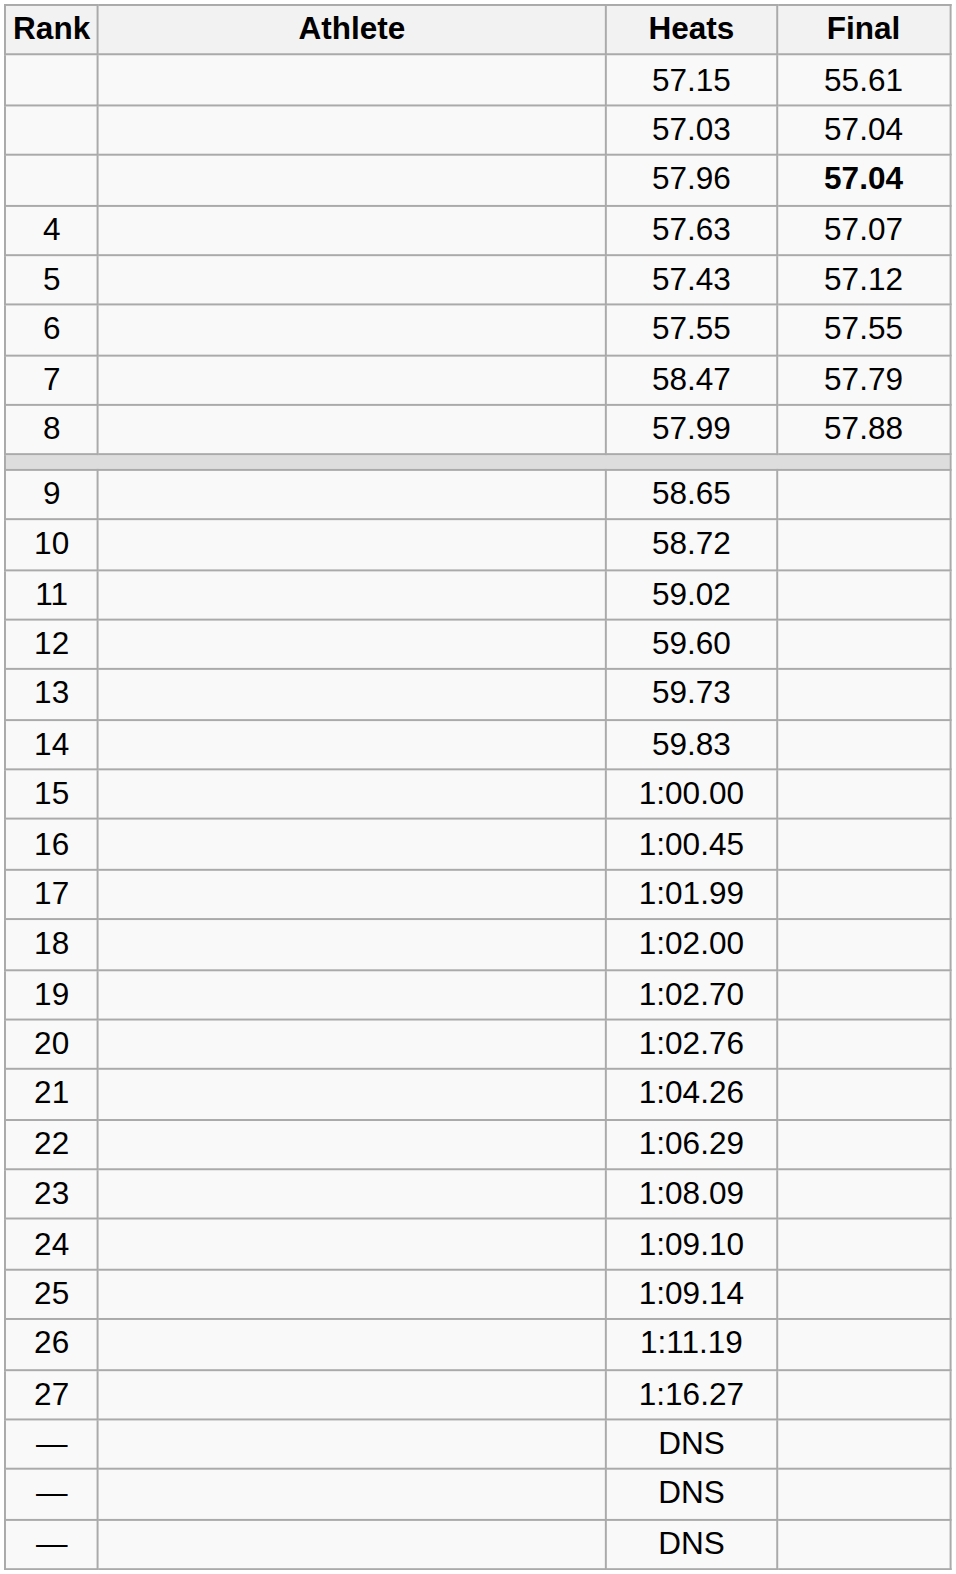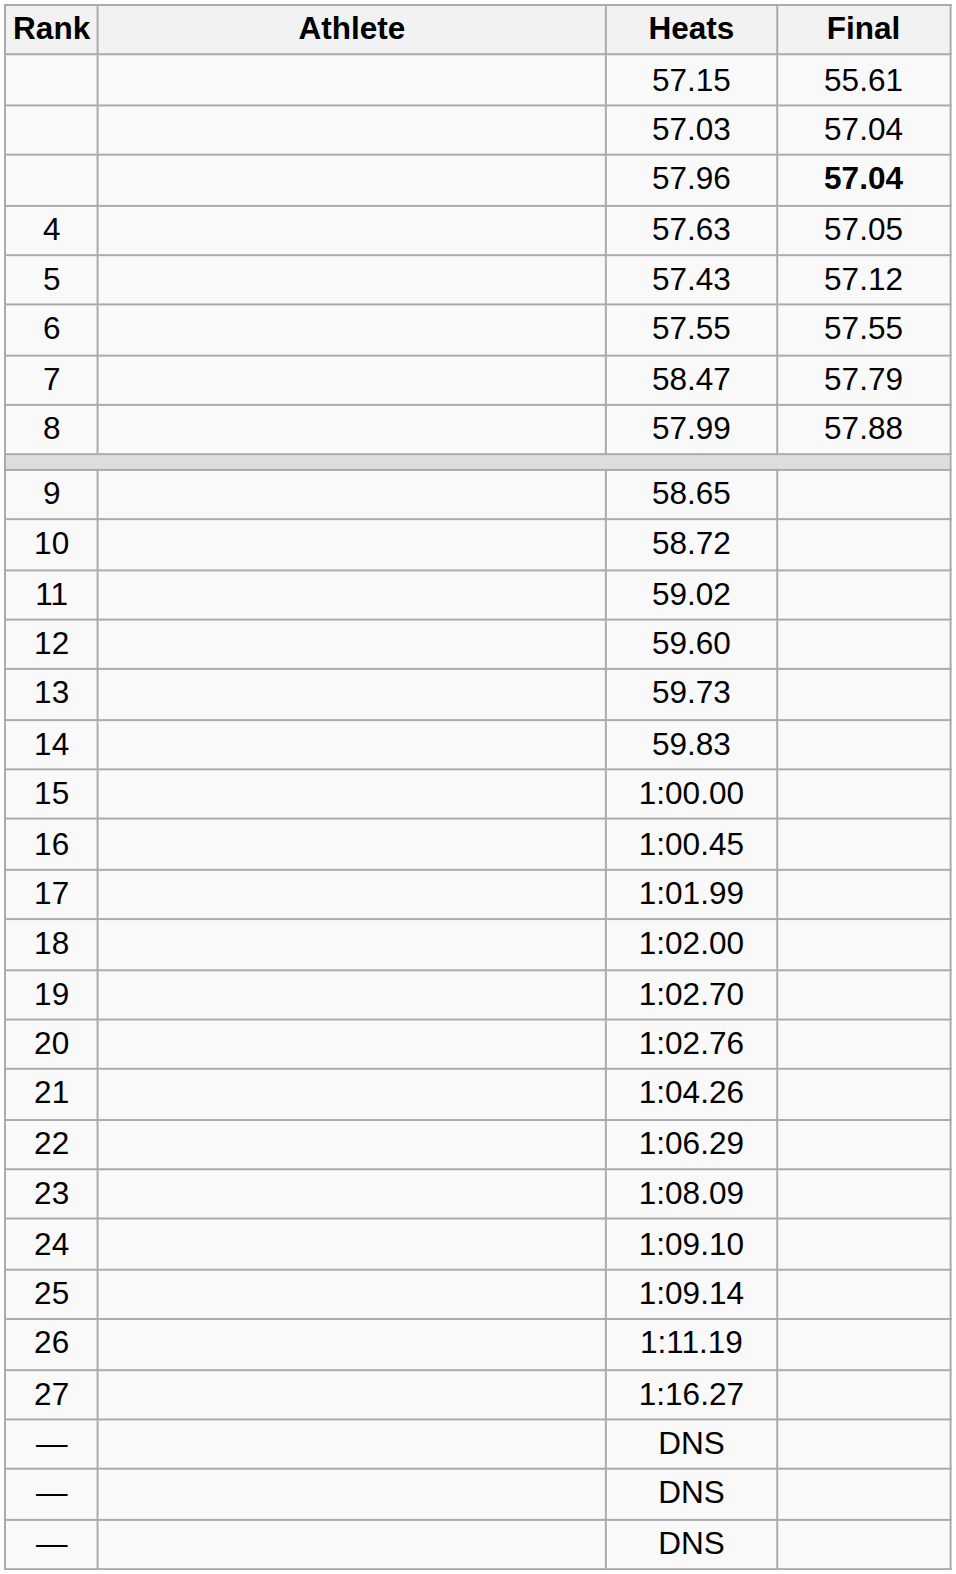57.63 | Final: 57.07 -> 57.05
